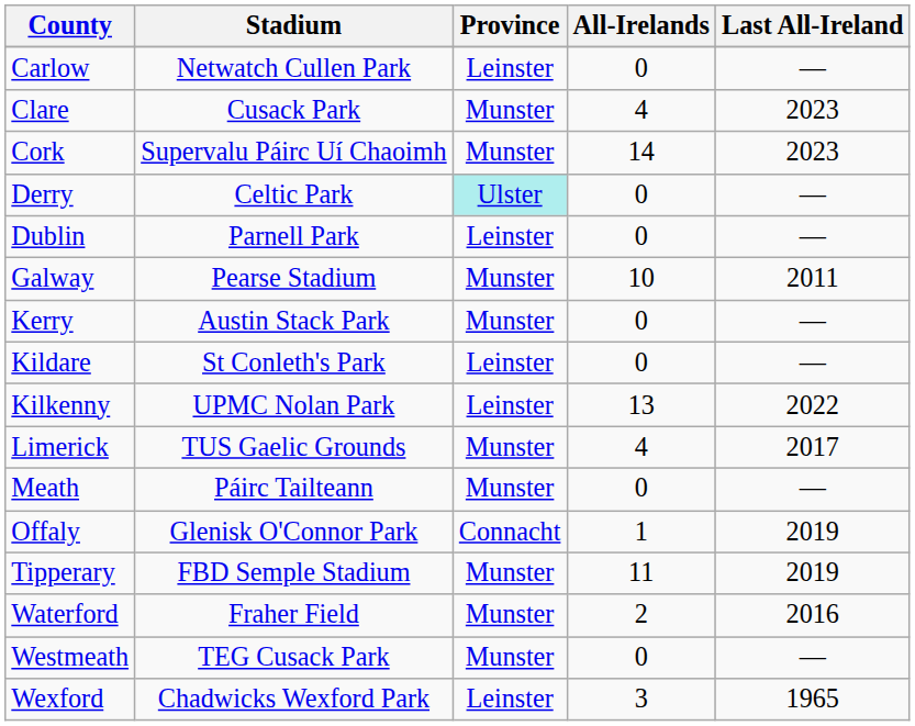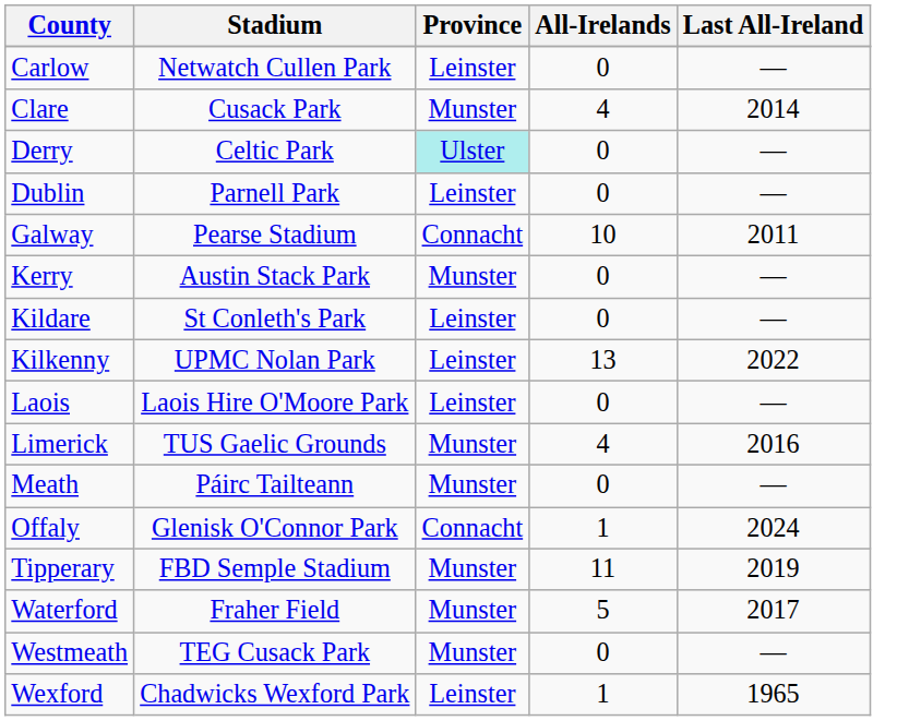Clare | Last All-Ireland: 2023 -> 2014
- row: Cork | Supervalu Páirc Uí Chaoimh | Munster | 14 | 2023
Galway | Province: Munster -> Connacht
+ row: Laois | Laois Hire O'Moore Park | Leinster | 0 | —
Limerick | Last All-Ireland: 2017 -> 2016
Offaly | Last All-Ireland: 2019 -> 2024
Waterford | All-Irelands: 2 -> 5
Waterford | Last All-Ireland: 2016 -> 2017
Wexford | All-Irelands: 3 -> 1
